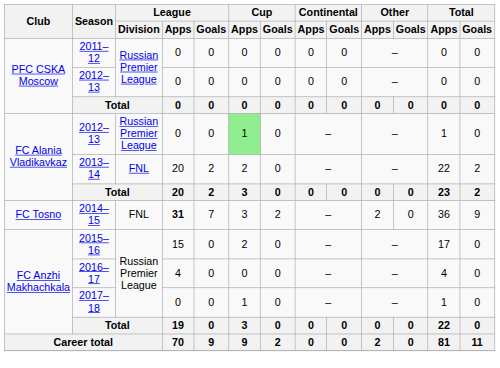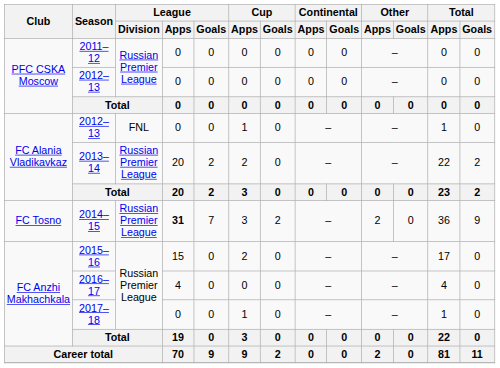FC Alania Vladikavkaz / 2012–13 | League / Division: Russian Premier League -> FNL
FC Alania Vladikavkaz / 2012–13 | Cup / Apps: lightgreen background -> no background
2013–14 | League / Division: FNL -> Russian Premier League
2014–15 | League / Division: FNL -> Russian Premier League
